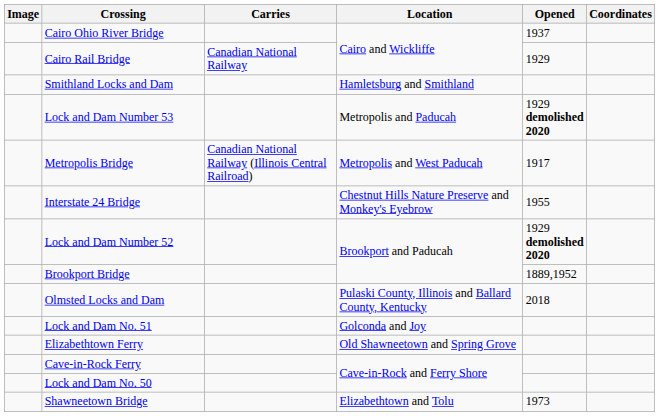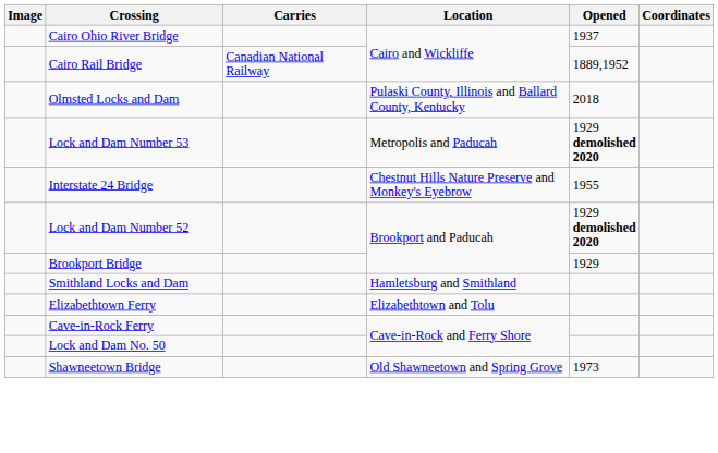Cairo Rail Bridge | Opened: 1929 -> 1889,1952
rows swapped: Olmsted Locks and Dam <-> Smithland Locks and Dam
- row: Metropolis Bridge | Canadian National Railway (Illinois Central Railroad) | Metropolis and West Paducah | 1917
Brookport Bridge | Opened: 1889,1952 -> 1929
- row: Lock and Dam No. 51 | Golconda and Joy
Elizabethtown Ferry | Location: Old Shawneetown and Spring Grove -> Elizabethtown and Tolu
Shawneetown Bridge | Location: Elizabethtown and Tolu -> Old Shawneetown and Spring Grove
